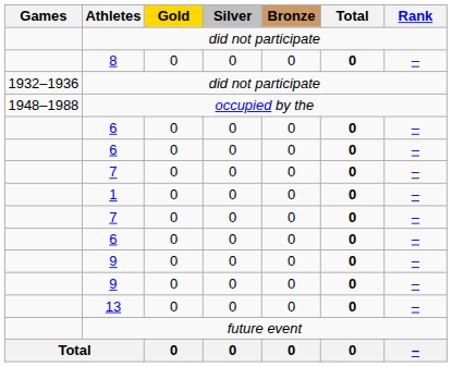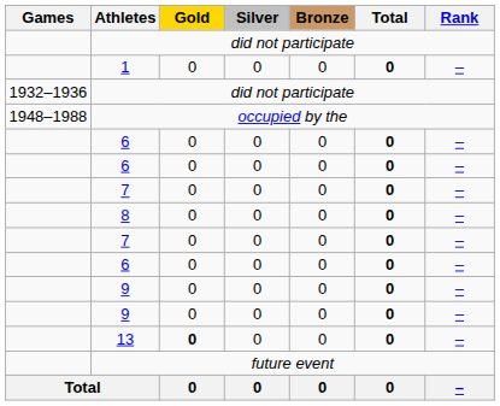rows swapped: 1 <-> 8
13 | Gold: normal -> bold
